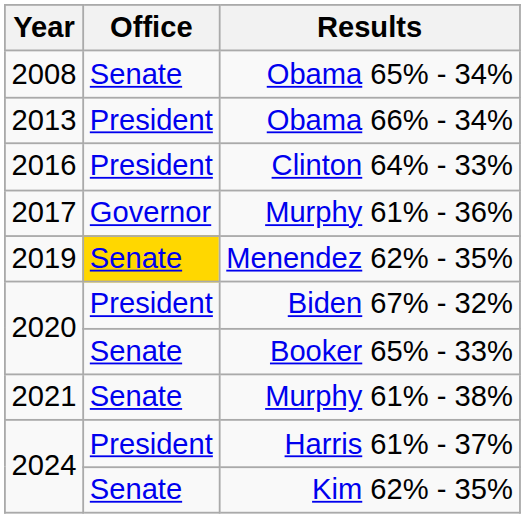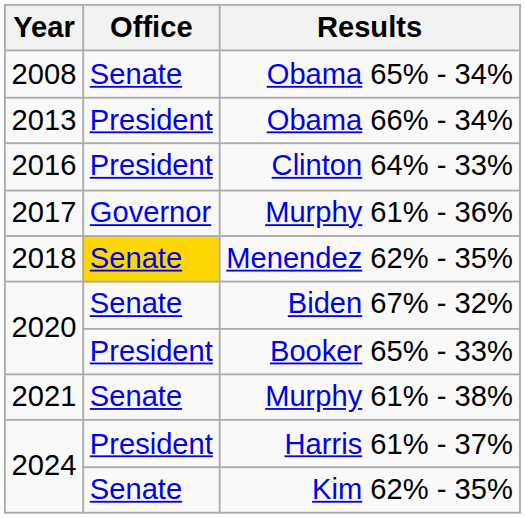Menendez 62% - 35% | Year: 2019 -> 2018
Biden 67% - 32% | Office: President -> Senate
Booker 65% - 33% | Office: Senate -> President
